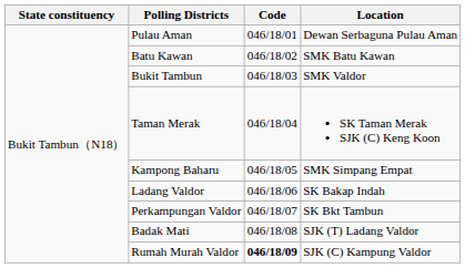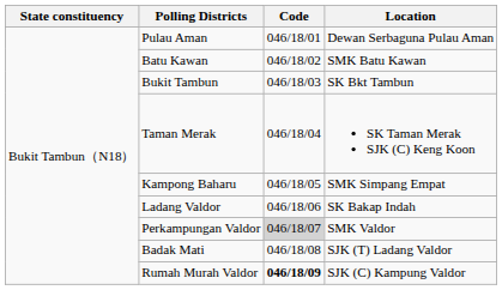Bukit Tambun | Location: SMK Valdor -> SK Bkt Tambun
Perkampungan Valdor | Code: no background -> lightgrey background
Perkampungan Valdor | Location: SK Bkt Tambun -> SMK Valdor
